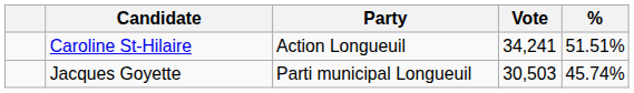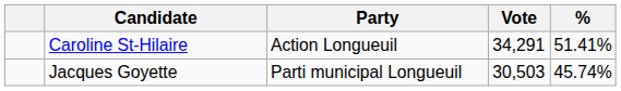Caroline St-Hilaire | Vote: 34,241 -> 34,291
Caroline St-Hilaire | %: 51.51% -> 51.41%
